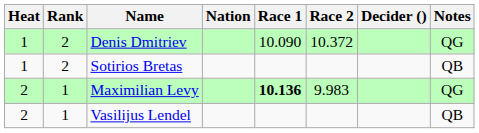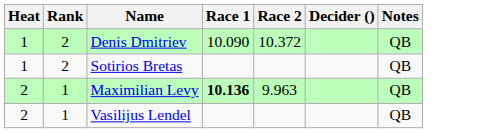- column: Nation
Denis Dmitriev | Notes: QG -> QB
Maximilian Levy | Race 2: 9.983 -> 9.963
Maximilian Levy | Notes: QG -> QB
